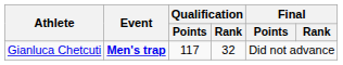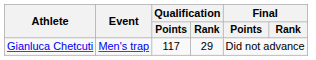Gianluca Chetcuti | Event: bold -> normal
Gianluca Chetcuti | Qualification / Rank: 32 -> 29
